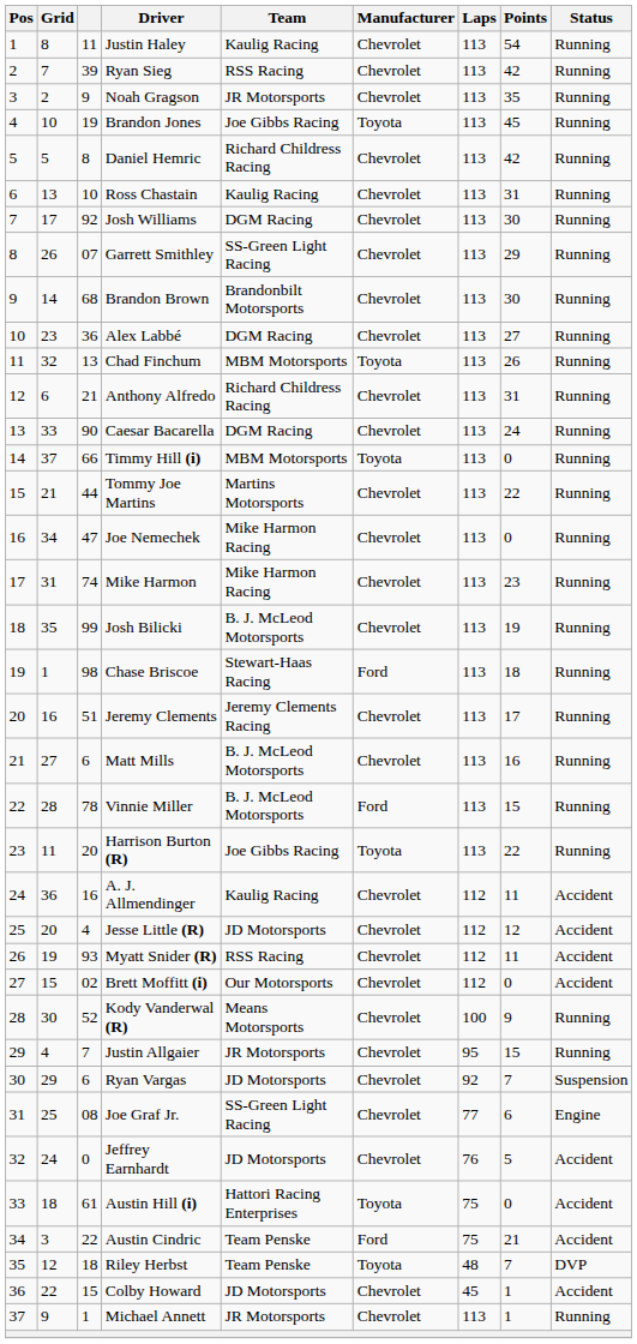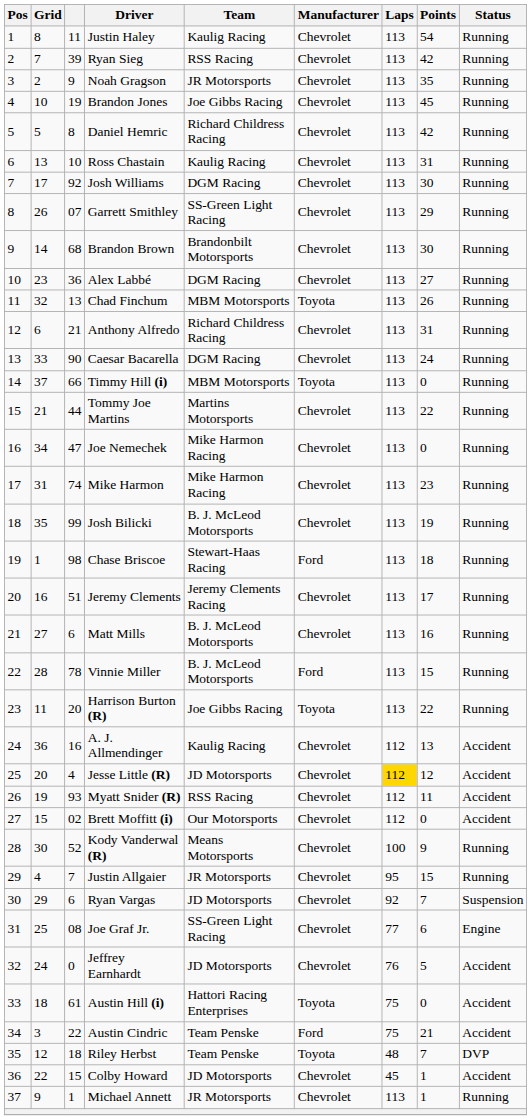Brandon Jones | Manufacturer: Toyota -> Chevrolet
A. J. Allmendinger | Points: 11 -> 13
Jesse Little (R) | Laps: no background -> gold background
